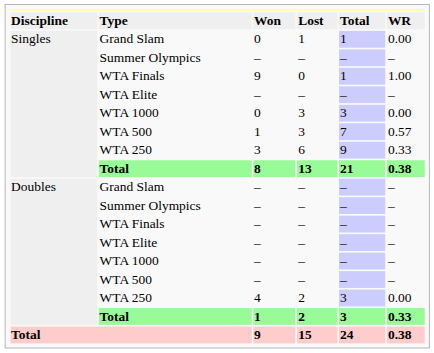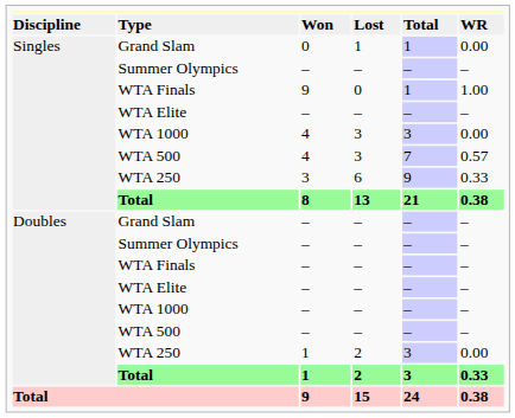Singles / WTA 1000 | column 3: 0 -> 4
Singles / WTA 500 | column 3: 1 -> 4
Doubles / WTA 250 | column 3: 4 -> 1
